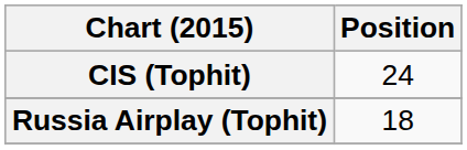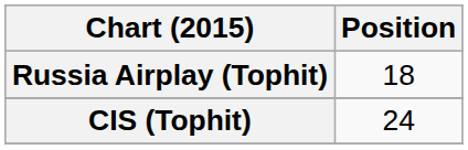rows swapped: CIS (Tophit) <-> Russia Airplay (Tophit)
